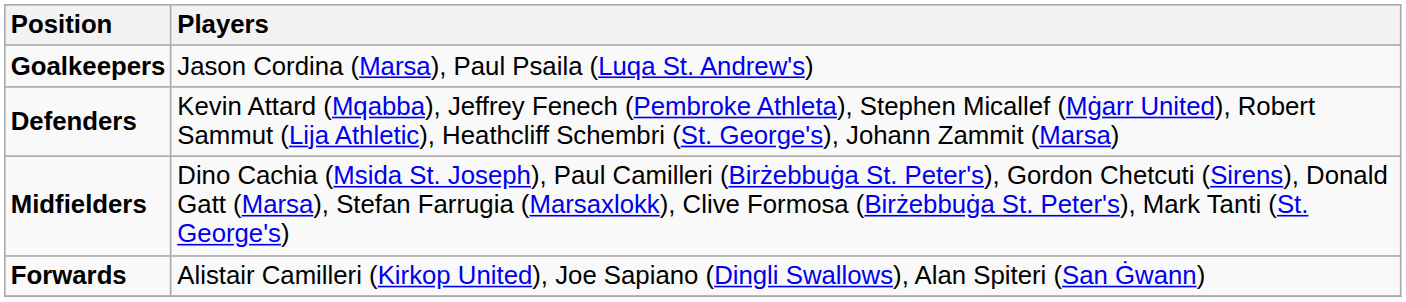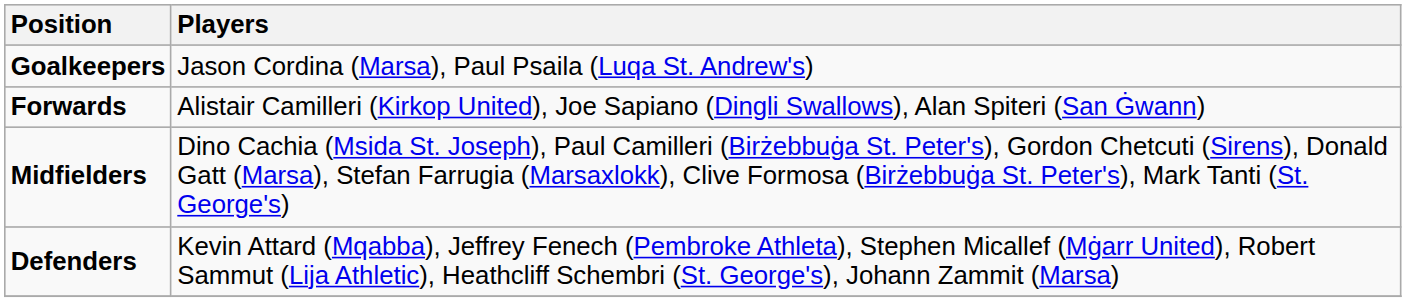rows swapped: Defenders <-> Forwards
